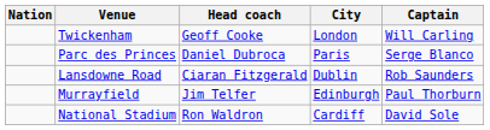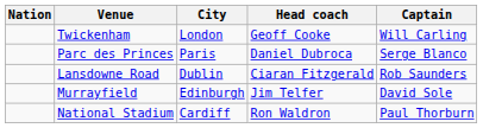columns swapped: City <-> Head coach
Murrayfield | Captain: Paul Thorburn -> David Sole
National Stadium | Captain: David Sole -> Paul Thorburn
